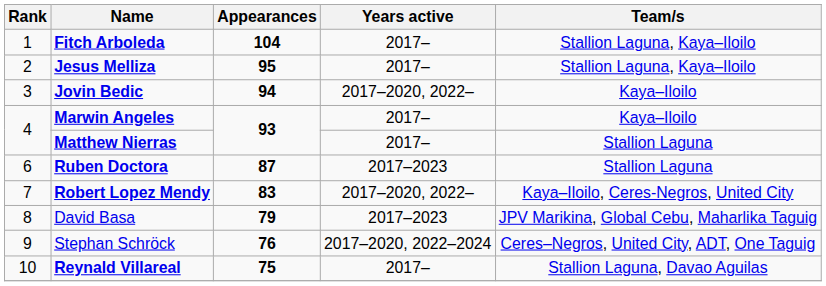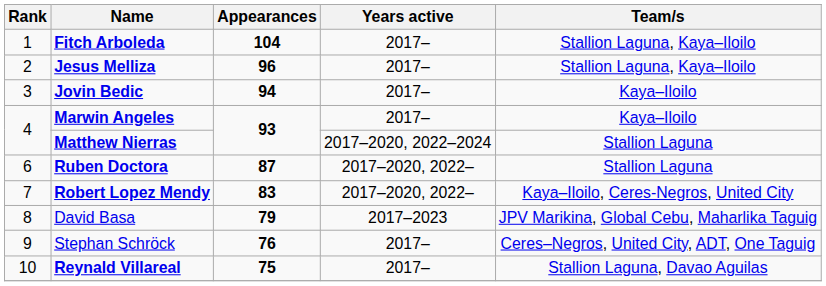Jesus Melliza | Appearances: 95 -> 96
Jovin Bedic | Years active: 2017–2020, 2022– -> 2017–
Matthew Nierras | Years active: 2017– -> 2017–2020, 2022–2024
Ruben Doctora | Years active: 2017–2023 -> 2017–2020, 2022–
Stephan Schröck | Years active: 2017–2020, 2022–2024 -> 2017–
